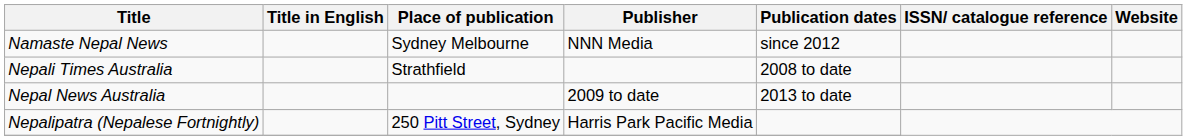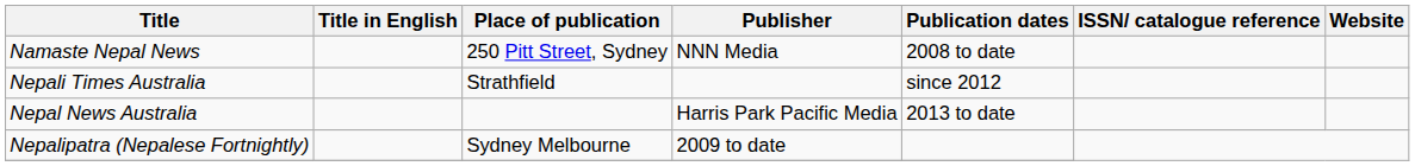Namaste Nepal News | Place of publication: Sydney Melbourne -> 250 Pitt Street, Sydney
Namaste Nepal News | Publication dates: since 2012 -> 2008 to date
Nepali Times Australia | Publication dates: 2008 to date -> since 2012
Nepal News Australia | Publisher: 2009 to date -> Harris Park Pacific Media
Nepalipatra (Nepalese Fortnightly) | Place of publication: 250 Pitt Street, Sydney -> Sydney Melbourne
Nepalipatra (Nepalese Fortnightly) | Publisher: Harris Park Pacific Media -> 2009 to date
